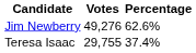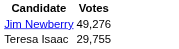- column: Percentage | 62.6% | 37.4%
